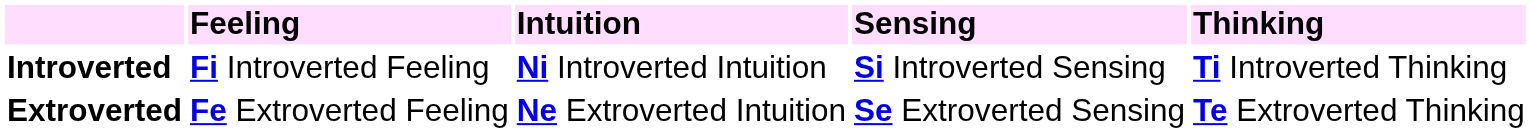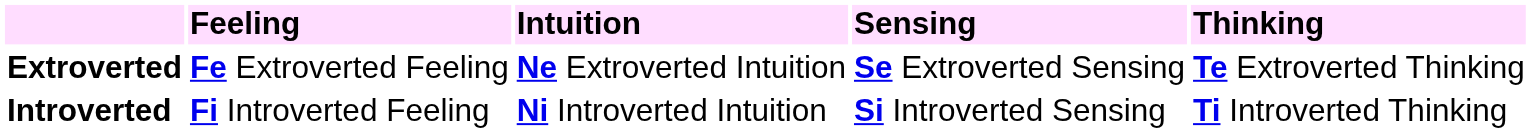rows swapped: Introverted <-> Extroverted
